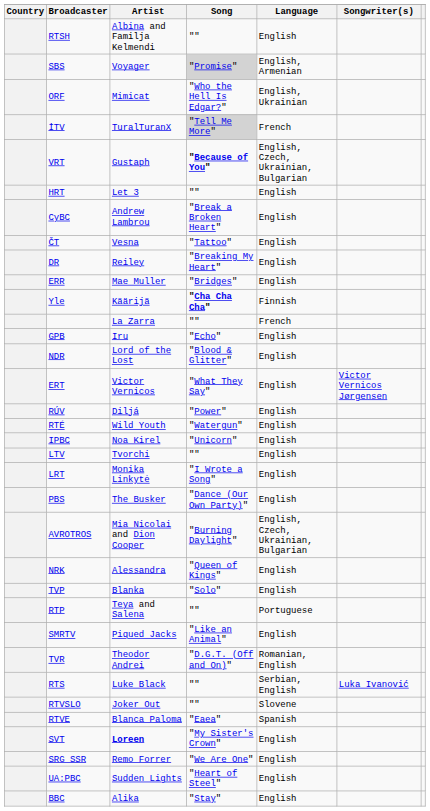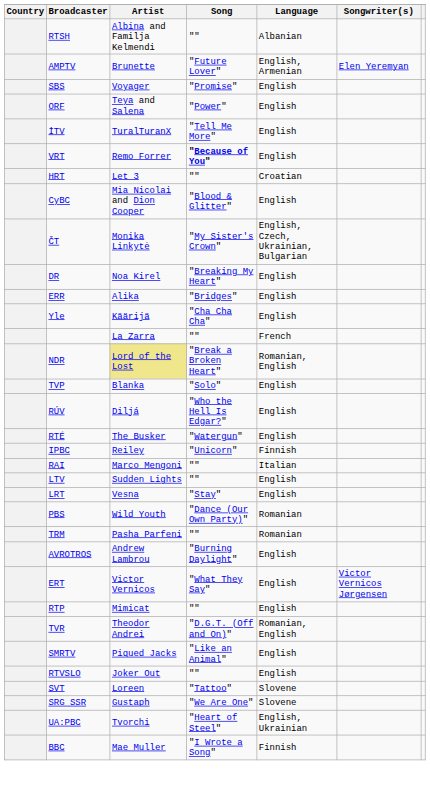RTSH | Language: English -> Albanian
+ row: AMPTV | Brunette | "Future Lover" | English, Armenian | Elen Yeremyan
SBS | Song: lightgrey background -> no background
SBS | Language: English, Armenian -> English
ORF | Artist: Mimicat -> Teya and Salena
ORF | Song: "Who the Hell Is Edgar?" -> "Power"
ORF | Language: English, Ukrainian -> English
İTV | Song: lightgrey background -> no background
İTV | Language: French -> English
VRT | Artist: Gustaph -> Remo Forrer
VRT | Language: English, Czech, Ukrainian, Bulgarian -> English
HRT | Language: English -> Croatian
CyBC | Artist: Andrew Lambrou -> Mia Nicolai and Dion Cooper
CyBC | Song: "Break a Broken Heart" -> "Blood & Glitter"
ČT | Artist: Vesna -> Monika Linkytė
ČT | Song: "Tattoo" -> "My Sister's Crown"
ČT | Language: English -> English, Czech, Ukrainian, Bulgarian
DR | Artist: Reiley -> Noa Kirel
ERR | Artist: Mae Muller -> Alika
Yle | Song: bold -> normal
Yle | Language: Finnish -> English
- row: GPB | Iru | "Echo" | English
NDR | Artist: no background -> khaki background
NDR | Song: "Blood & Glitter" -> "Break a Broken Heart"
NDR | Language: English -> Romanian, English
rows swapped: ERT <-> TVP
RÚV | Song: "Power" -> "Who the Hell Is Edgar?"
RTÉ | Artist: Wild Youth -> The Busker
IPBC | Artist: Noa Kirel -> Reiley
IPBC | Language: English -> Finnish
+ row: RAI | Marco Mengoni | "" | Italian
LTV | Artist: Tvorchi -> Sudden Lights
LRT | Artist: Monika Linkytė -> Vesna
LRT | Song: "I Wrote a Song" -> "Stay"
PBS | Artist: The Busker -> Wild Youth
PBS | Language: English -> Romanian
+ row: TRM | Pasha Parfeni | "" | Romanian
AVROTROS | Artist: Mia Nicolai and Dion Cooper -> Andrew Lambrou
AVROTROS | Language: English, Czech, Ukrainian, Bulgarian -> English
- row: NRK | Alessandra | "Queen of Kings" | English
RTP | Artist: Teya and Salena -> Mimicat
RTP | Language: Portuguese -> English
rows swapped: TVR <-> SMRTV
- row: RTS | Luke Black | "" | Serbian, English | Luka Ivanović
RTVSLO | Language: Slovene -> English
- row: RTVE | Blanca Paloma | "Eaea" | Spanish
SVT | Artist: bold -> normal
SVT | Song: "My Sister's Crown" -> "Tattoo"
SVT | Language: English -> Slovene
SRG SSR | Artist: Remo Forrer -> Gustaph
SRG SSR | Language: English -> Slovene
UA:PBC | Artist: Sudden Lights -> Tvorchi
UA:PBC | Language: English -> English, Ukrainian
BBC | Artist: Alika -> Mae Muller
BBC | Song: "Stay" -> "I Wrote a Song"
BBC | Language: English -> Finnish
